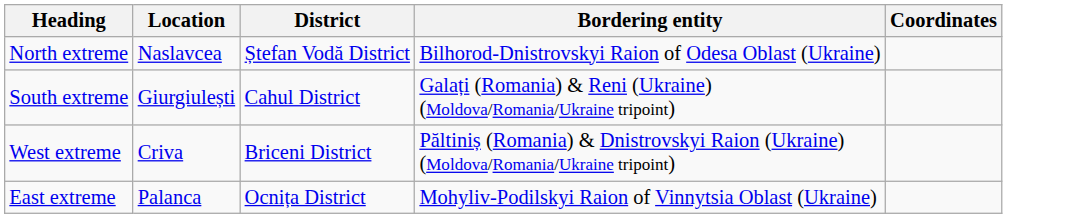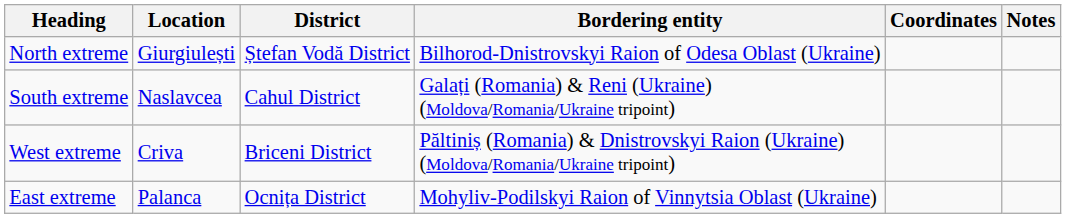+ column: Notes
North extreme | Location: Naslavcea -> Giurgiulești
South extreme | Location: Giurgiulești -> Naslavcea
